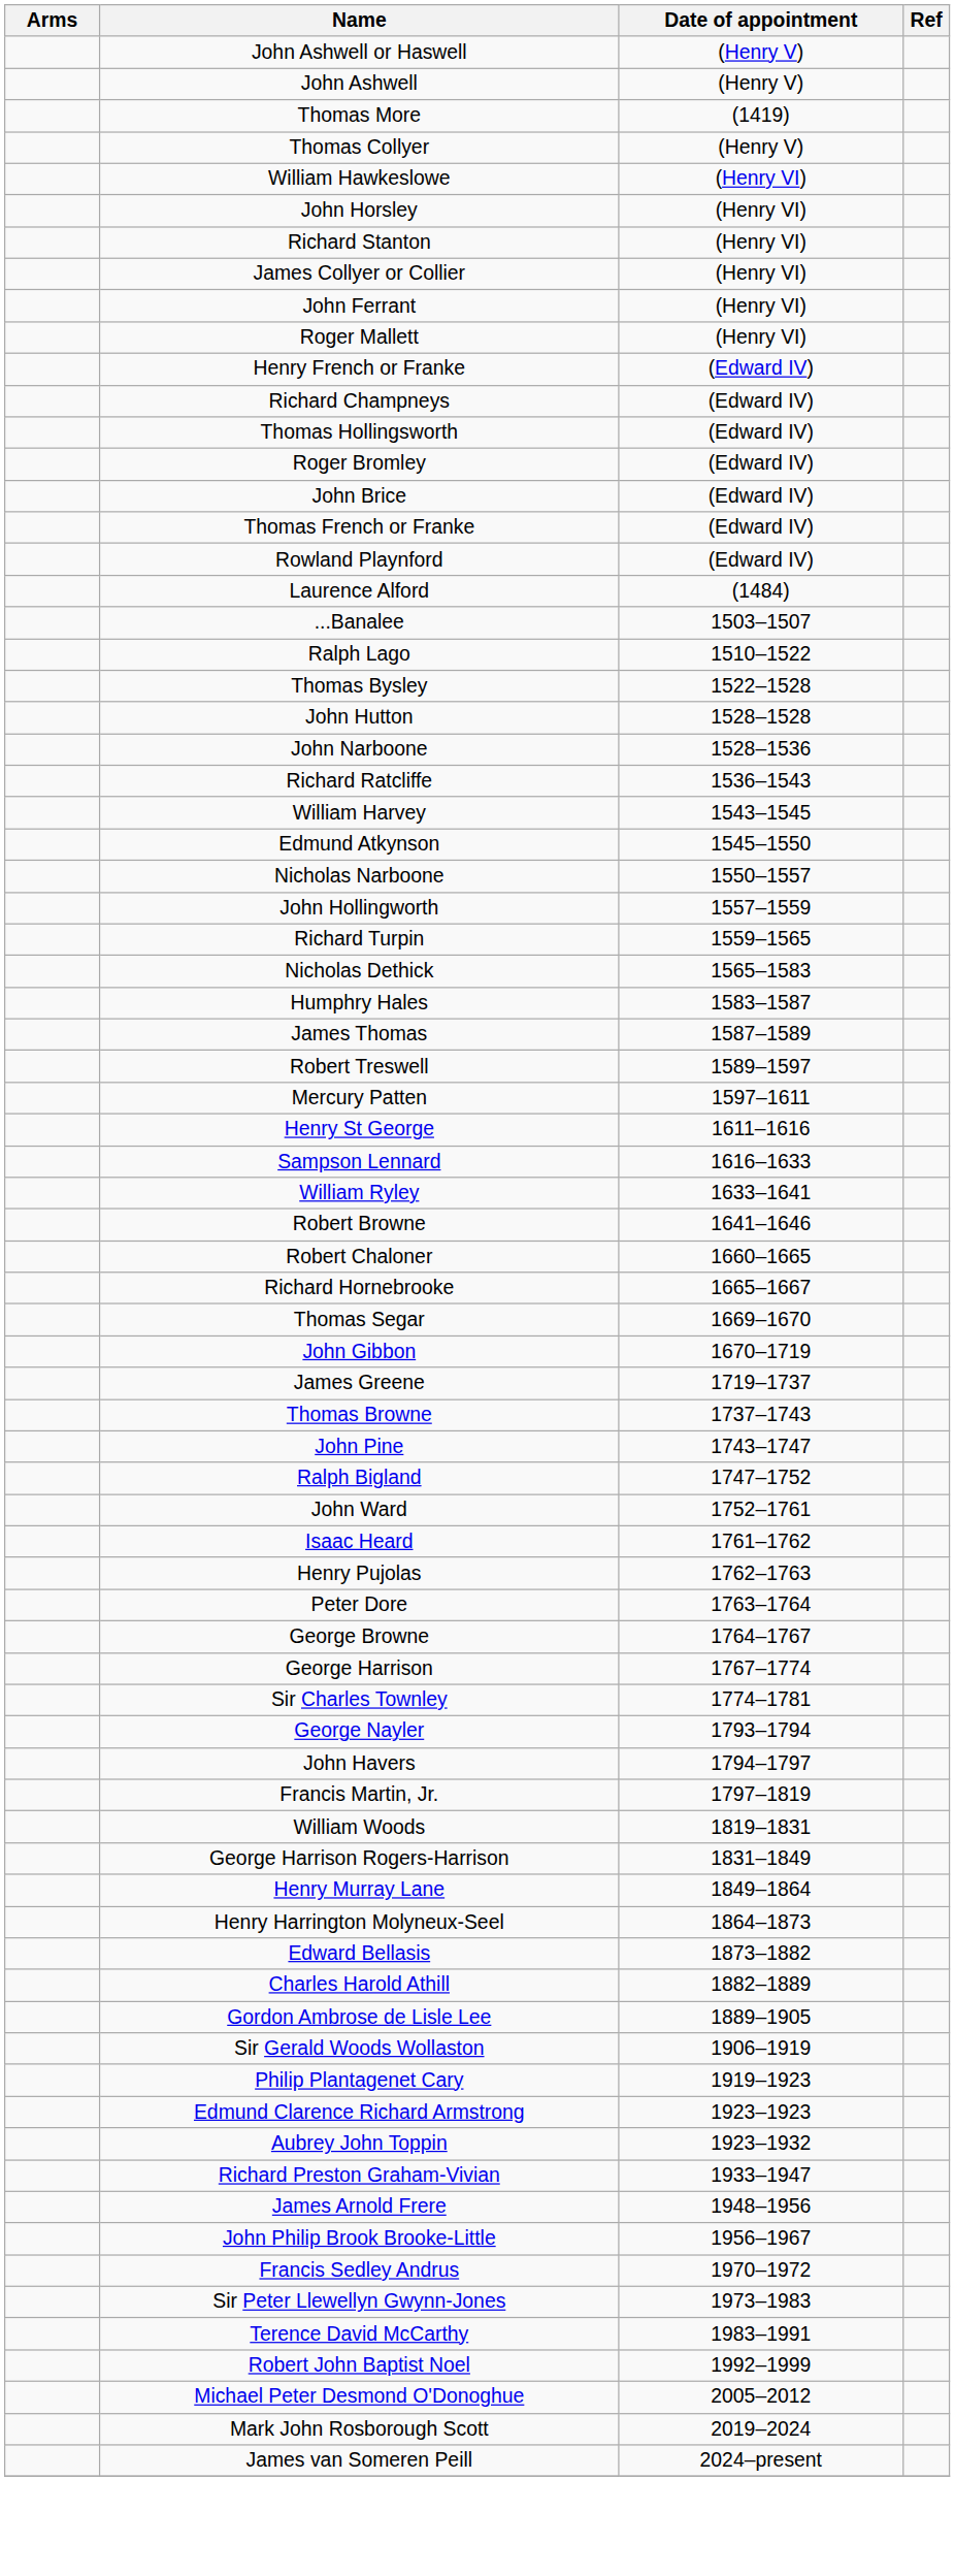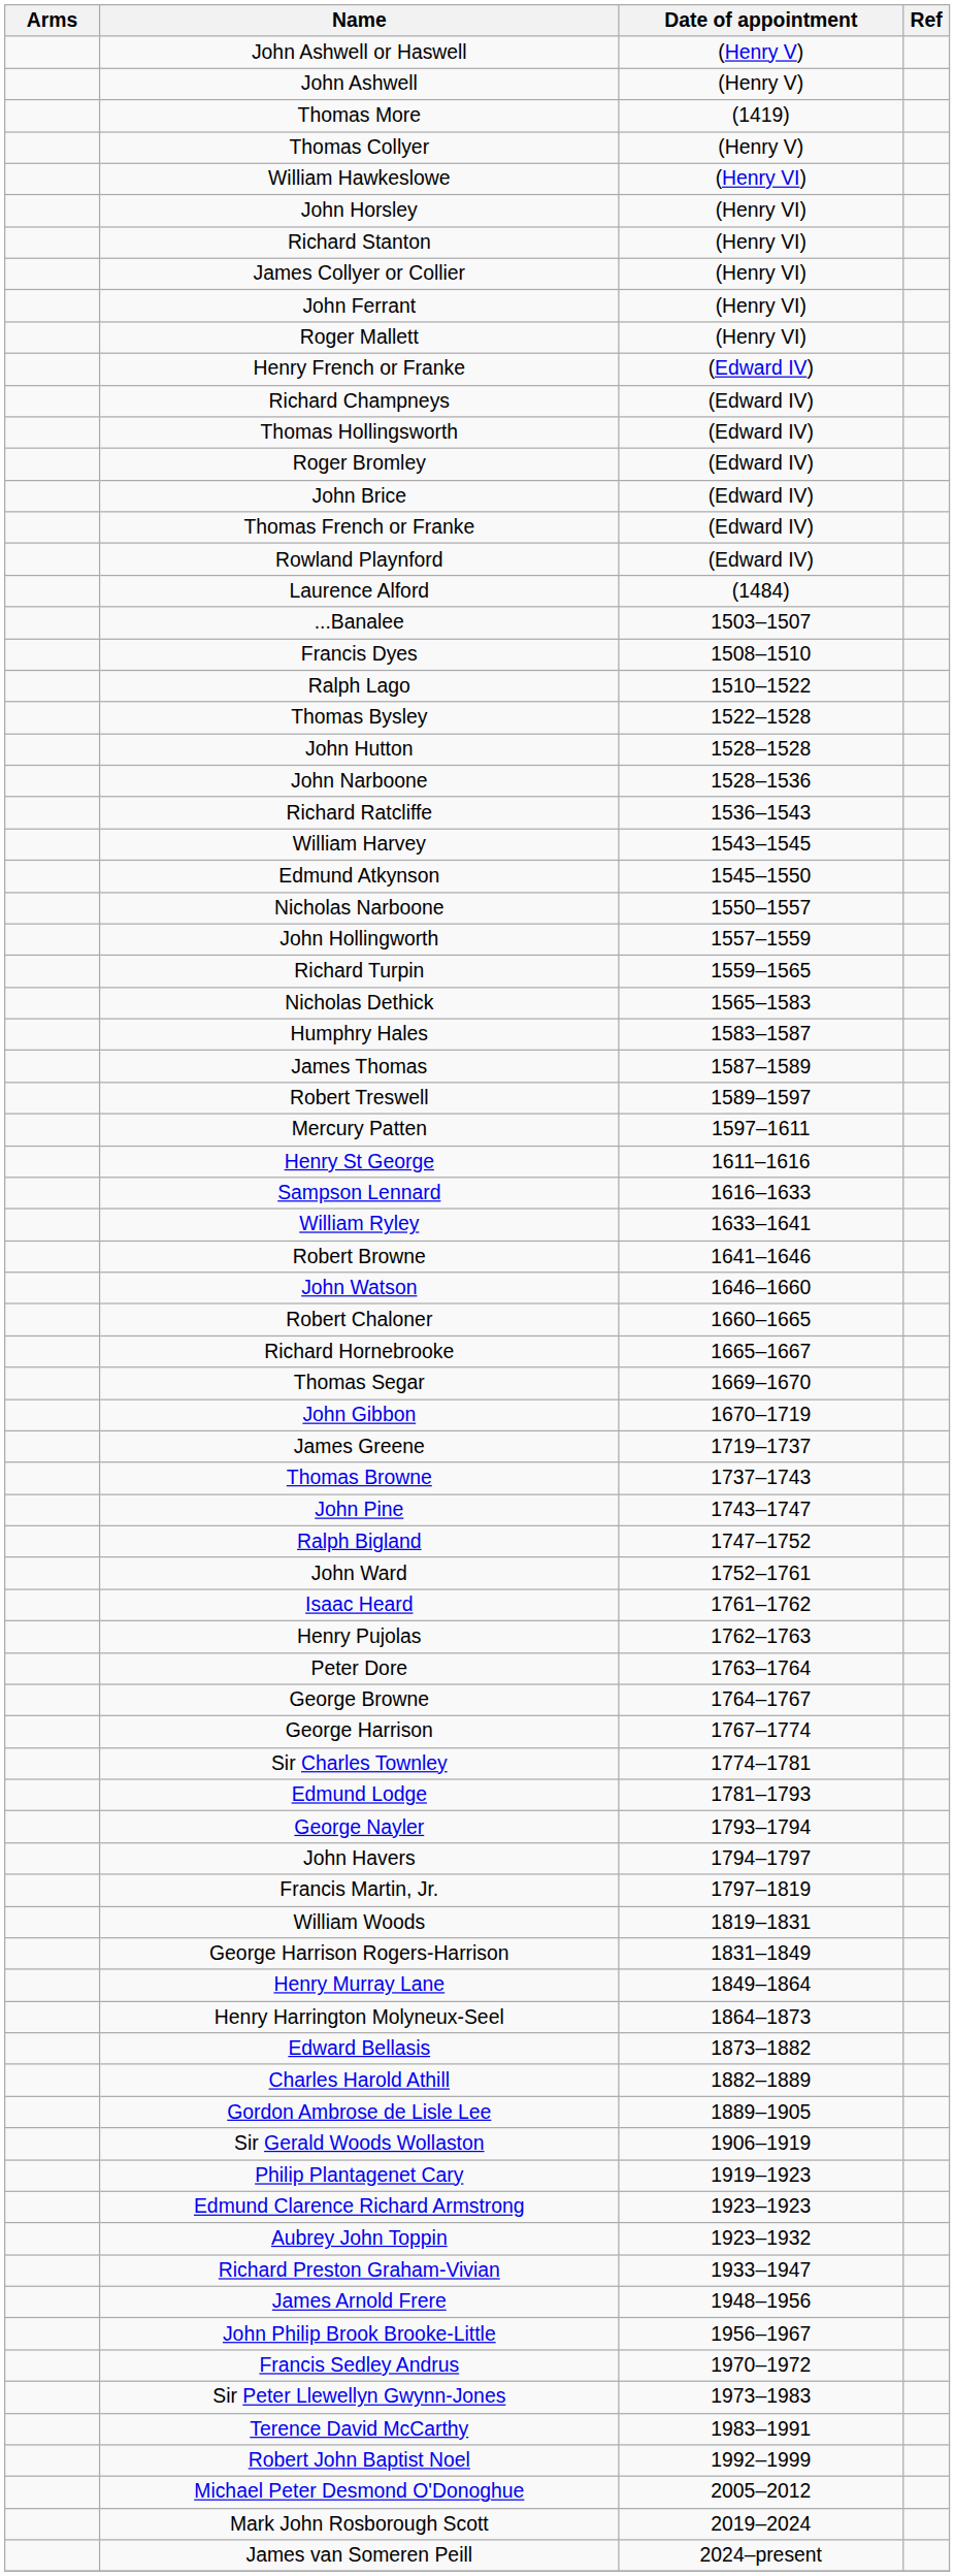+ row: Francis Dyes | 1508–1510
+ row: John Watson | 1646–1660
+ row: Edmund Lodge | 1781–1793
